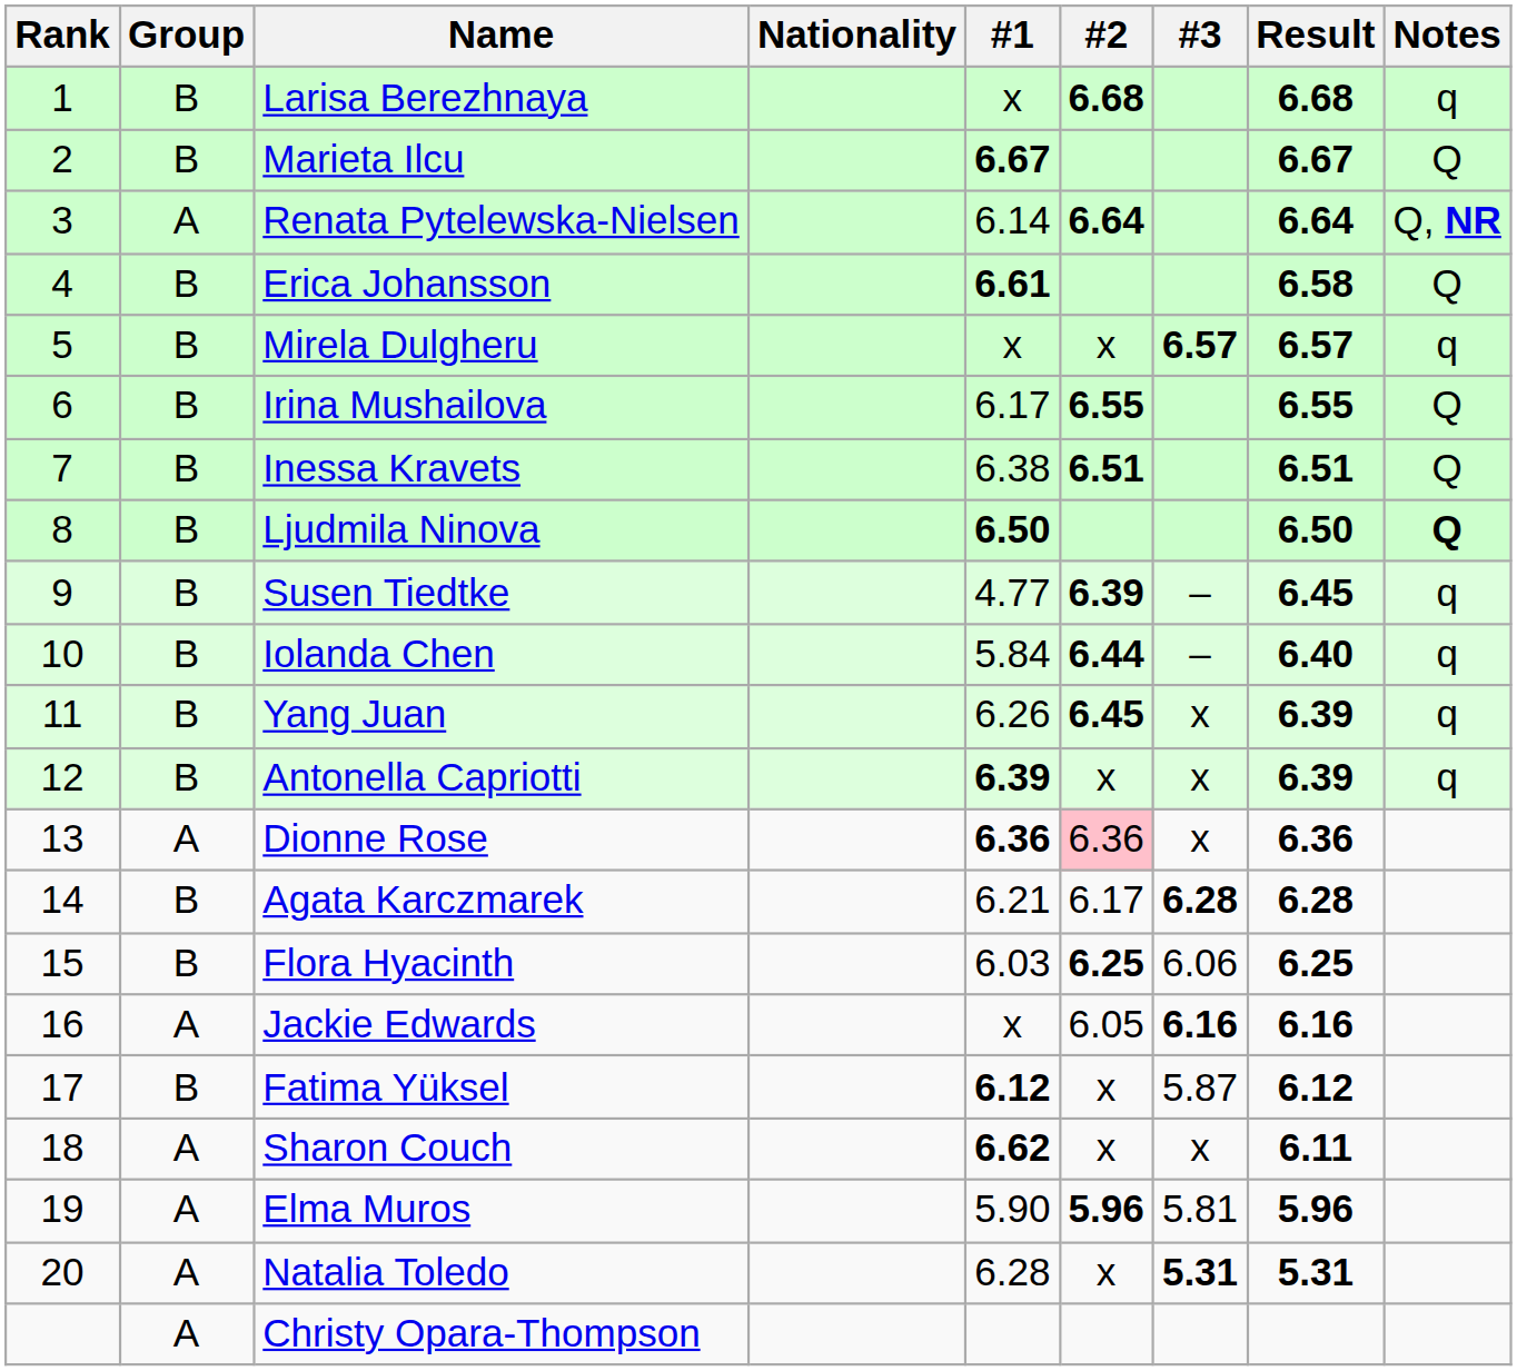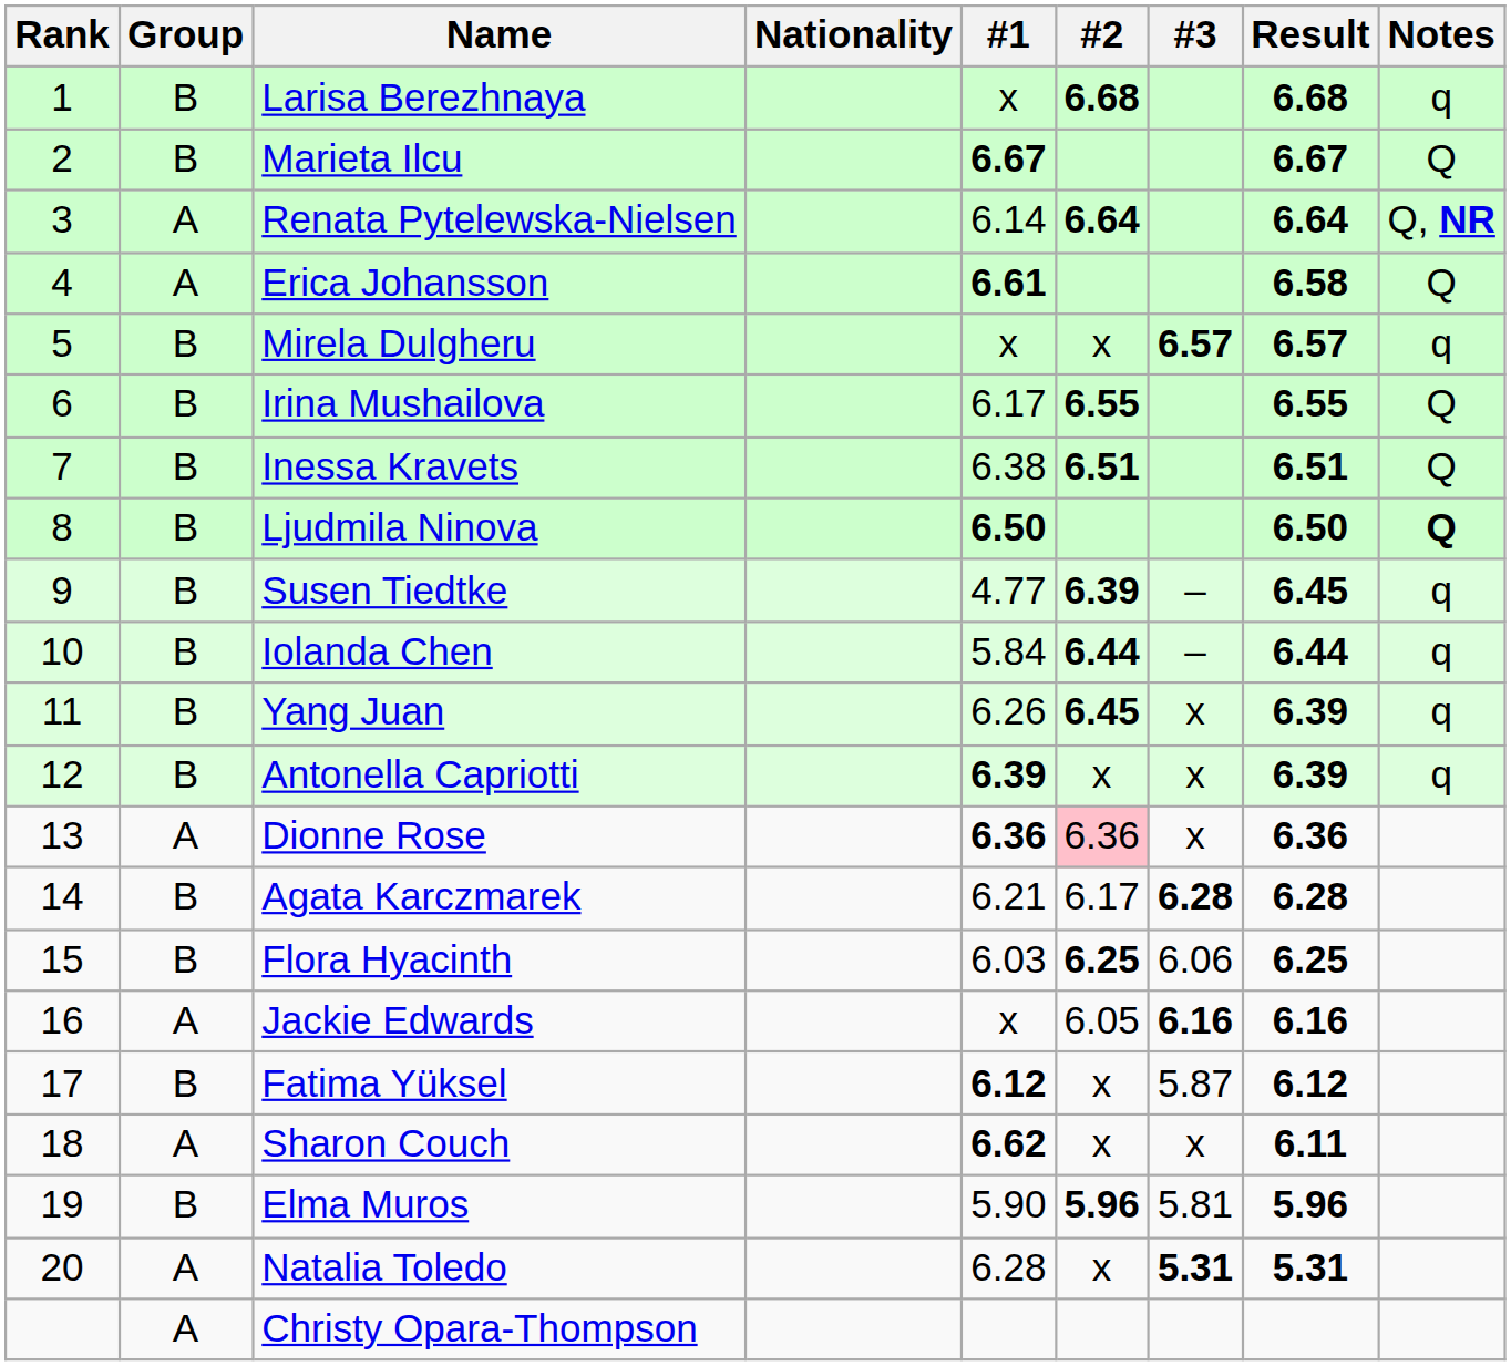Erica Johansson | Group: B -> A
Iolanda Chen | Result: 6.40 -> 6.44
Elma Muros | Group: A -> B
